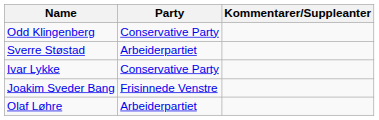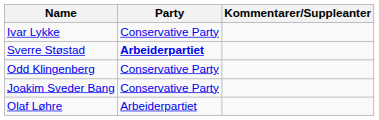rows swapped: Odd Klingenberg <-> Ivar Lykke
Sverre Støstad | Party: normal -> bold
Joakim Sveder Bang | Party: Frisinnede Venstre -> Conservative Party
